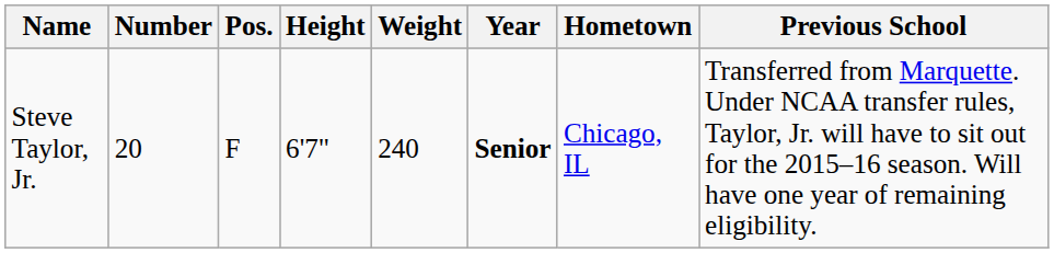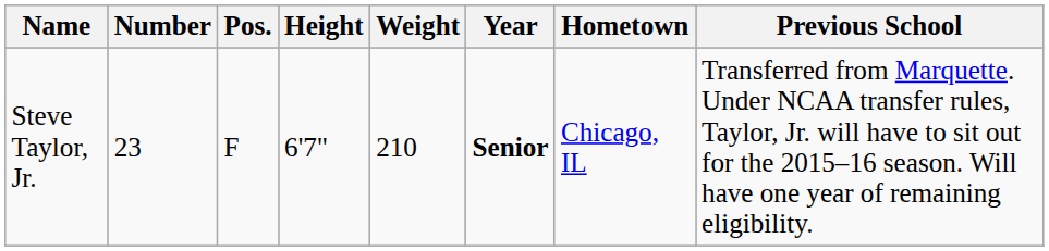Steve Taylor, Jr. | Number: 20 -> 23
Steve Taylor, Jr. | Weight: 240 -> 210
